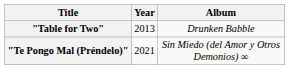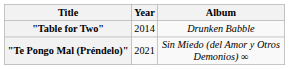"Table for Two" | Year: 2013 -> 2014
